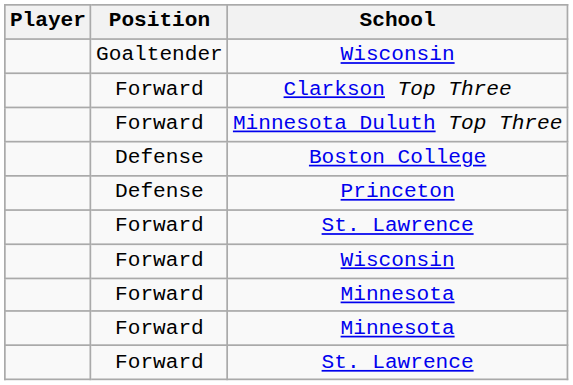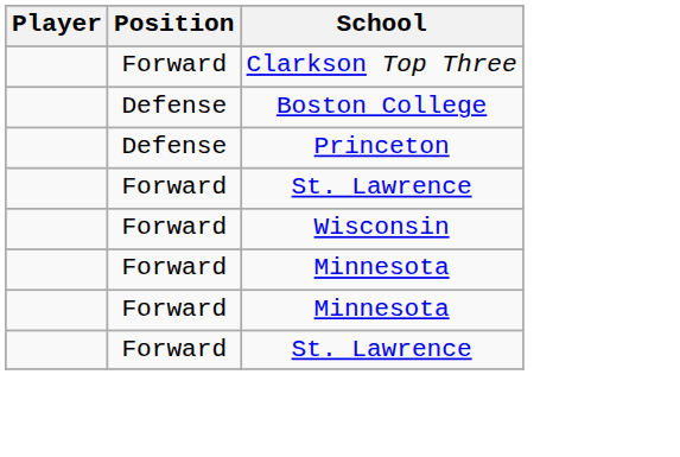- row: Goaltender | Wisconsin
- row: Forward | Minnesota Duluth Top Three
